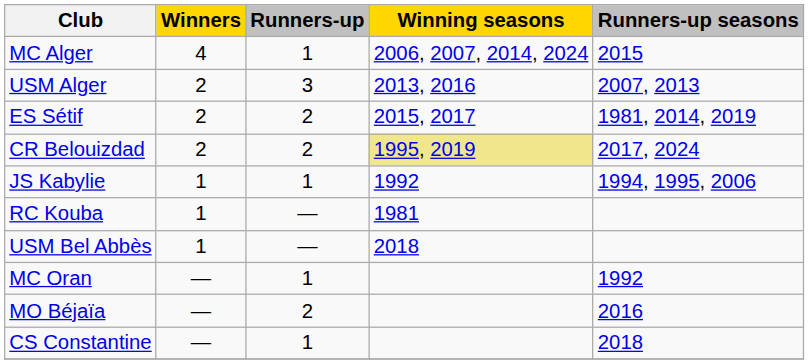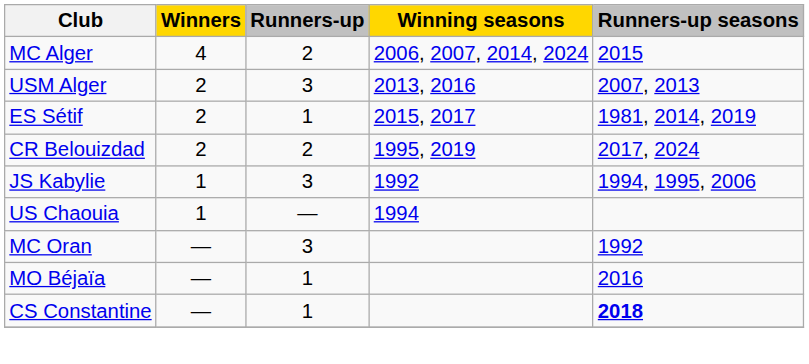MC Alger | Runners-up: 1 -> 2
ES Sétif | Runners-up: 2 -> 1
CR Belouizdad | Winning seasons: khaki background -> no background
JS Kabylie | Runners-up: 1 -> 3
- row: RC Kouba | 1 | — | 1981
+ row: US Chaouia | 1 | — | 1994
- row: USM Bel Abbès | 1 | — | 2018
MC Oran | Runners-up: 1 -> 3
MO Béjaïa | Runners-up: 2 -> 1
CS Constantine | Runners-up seasons: normal -> bold
